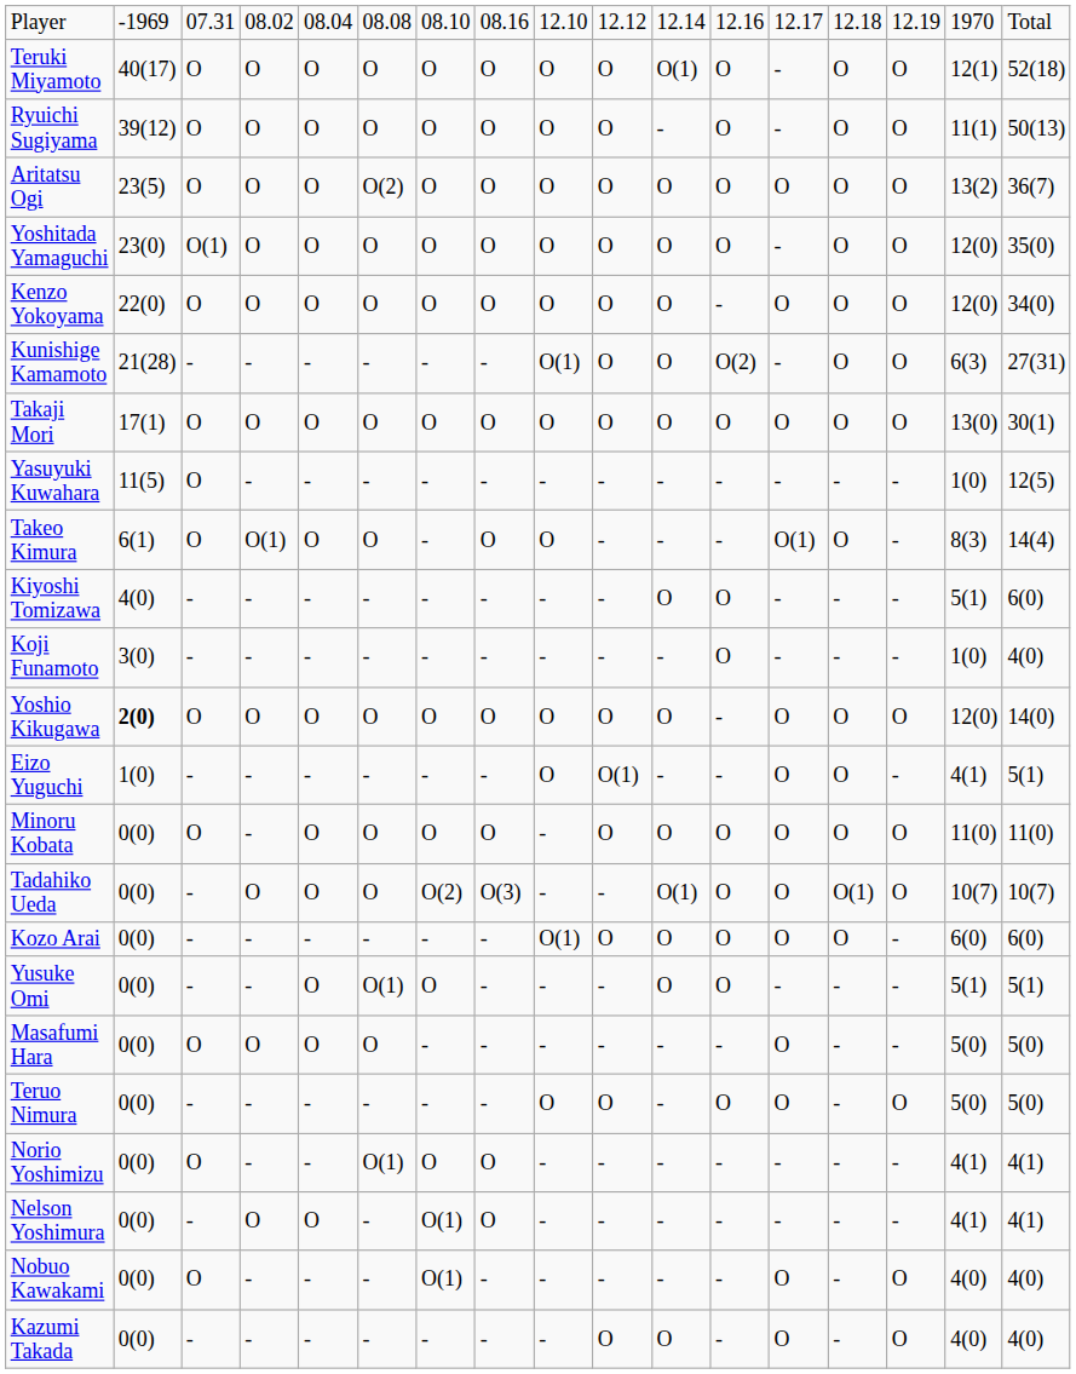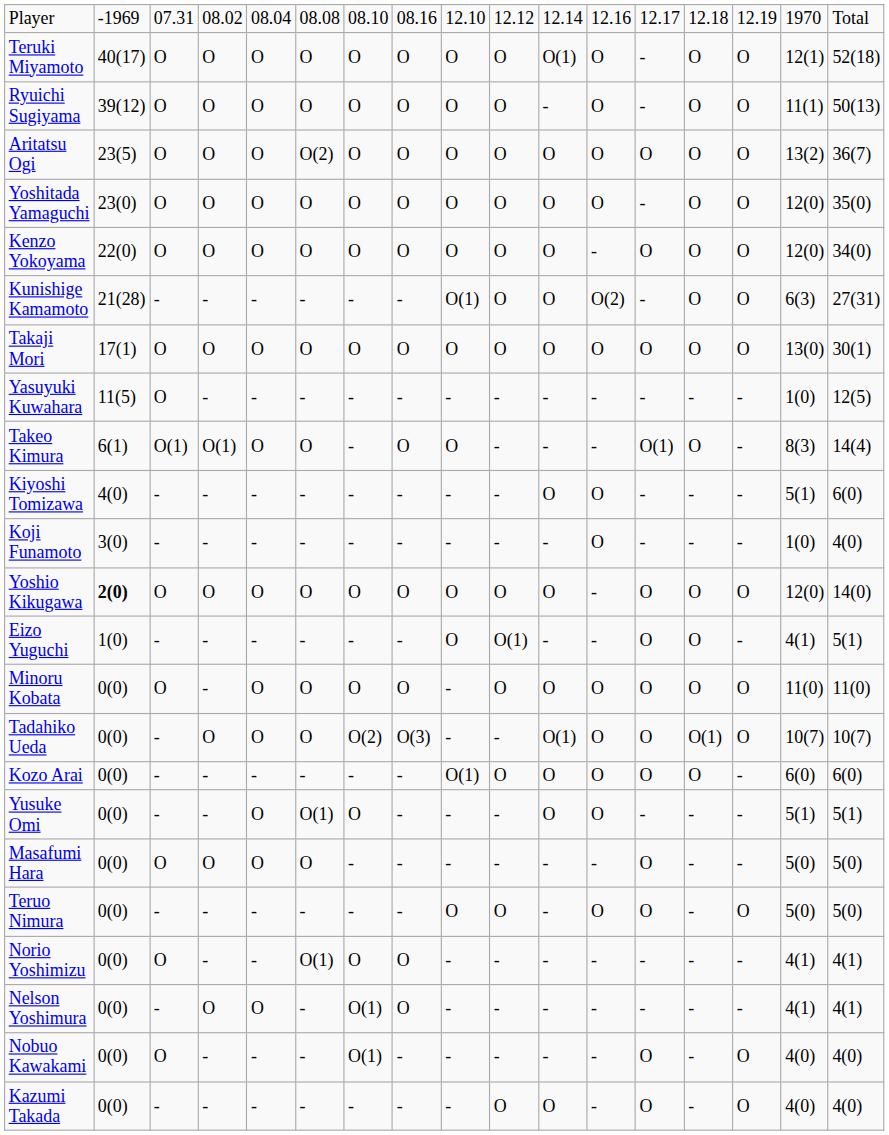Yoshitada Yamaguchi | column 3: O(1) -> O
Takeo Kimura | column 3: O -> O(1)
